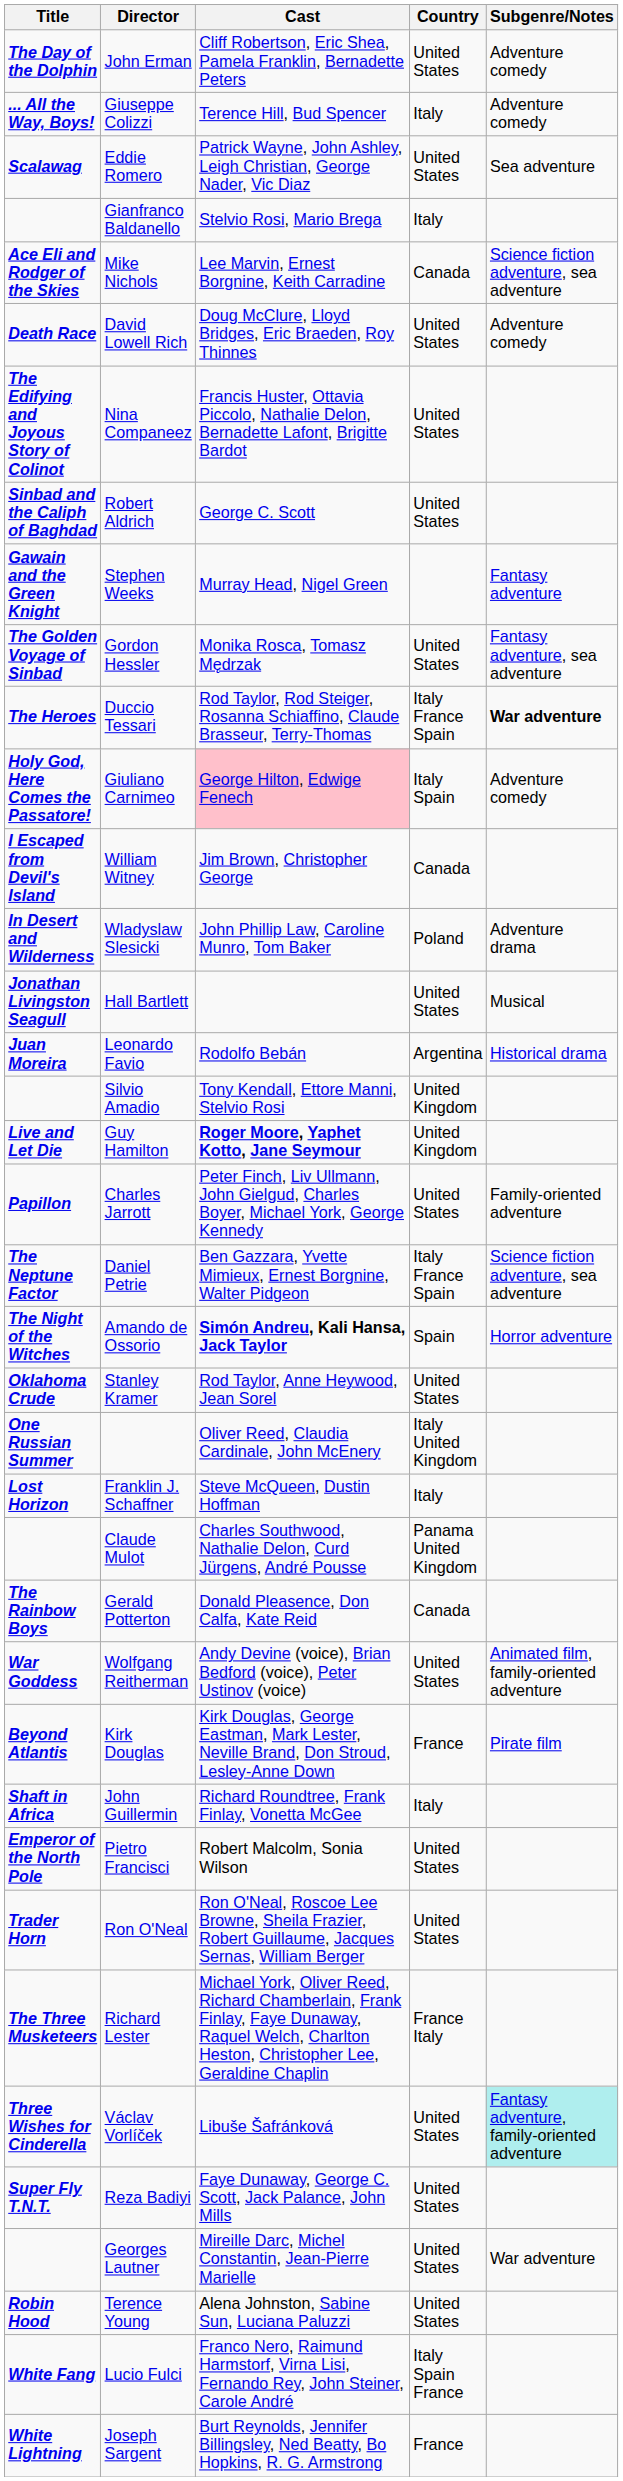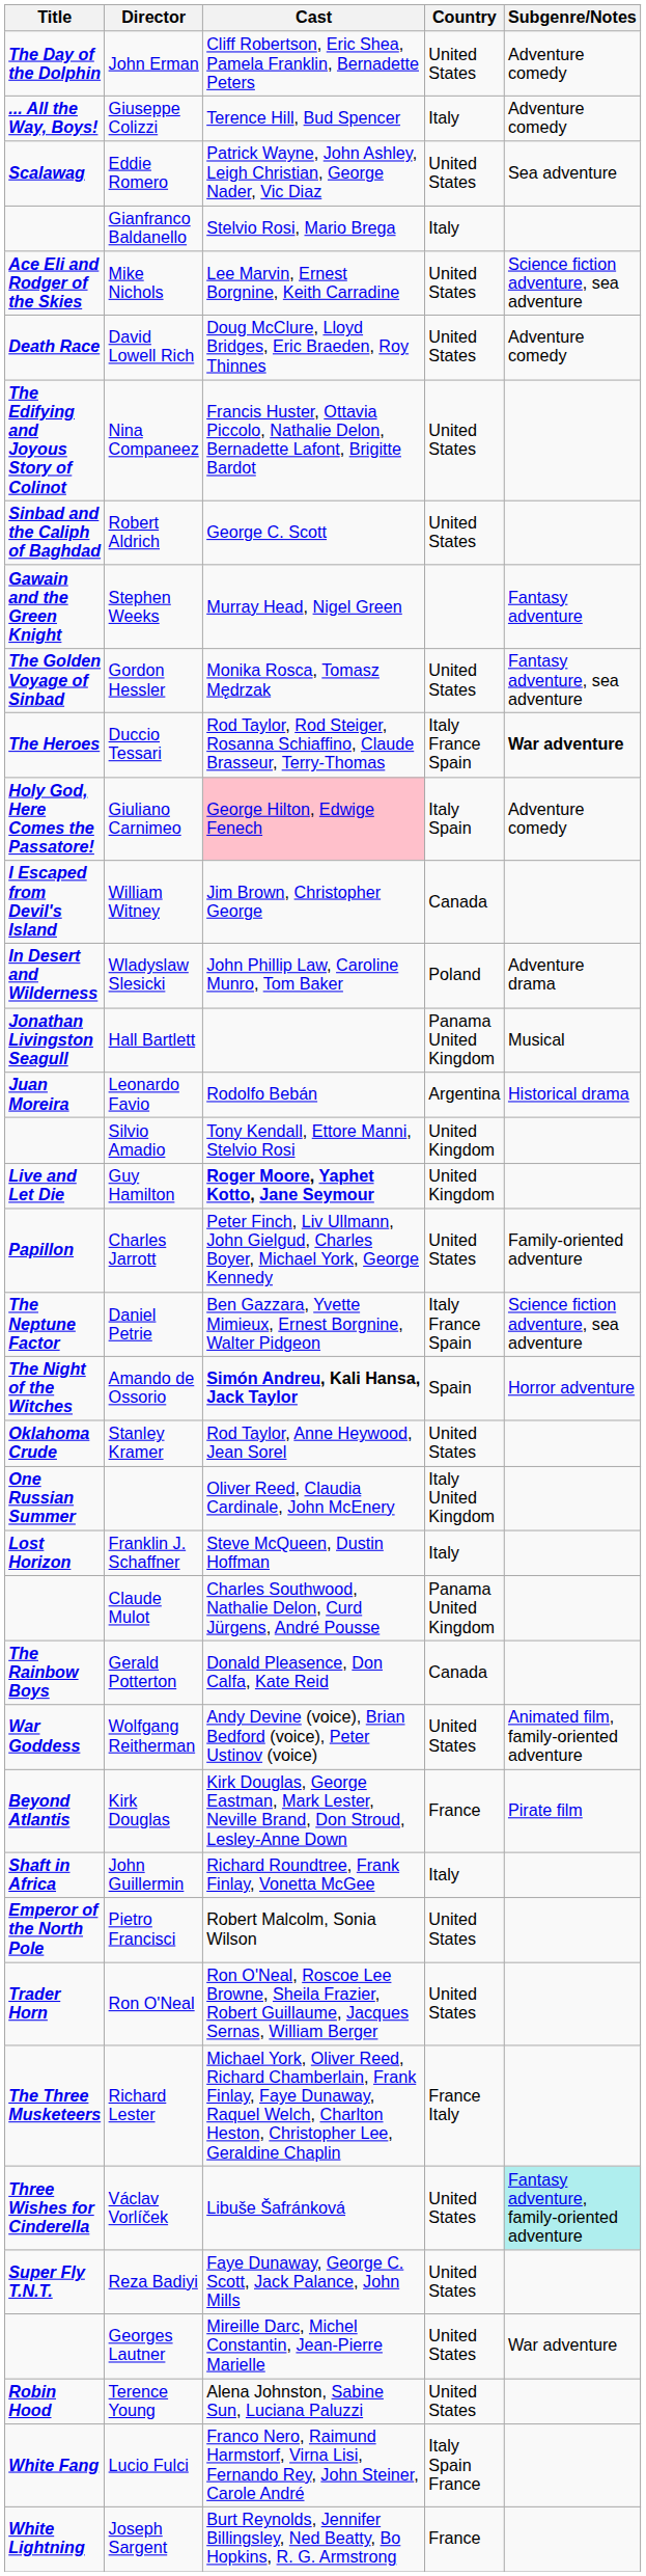Mike Nichols | Country: Canada -> United States
Hall Bartlett | Country: United States -> Panama United Kingdom
